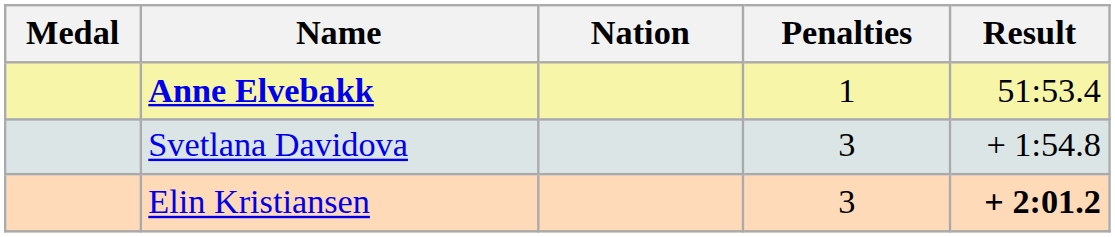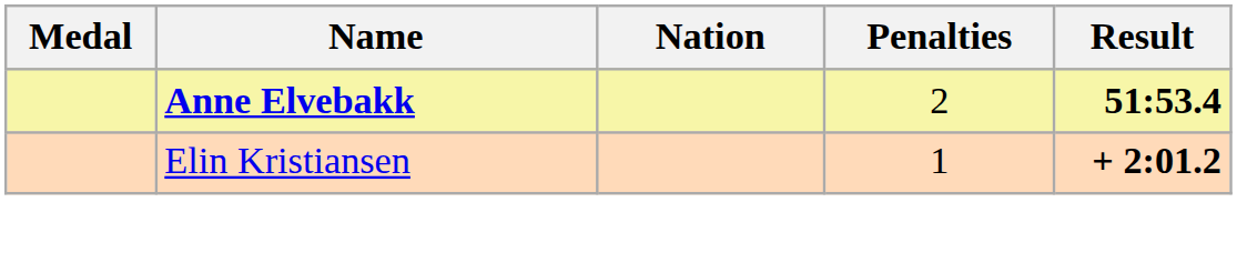Anne Elvebakk | Penalties: 1 -> 2
Anne Elvebakk | Result: normal -> bold
- row: Svetlana Davidova | 3 | + 1:54.8
Elin Kristiansen | Penalties: 3 -> 1
